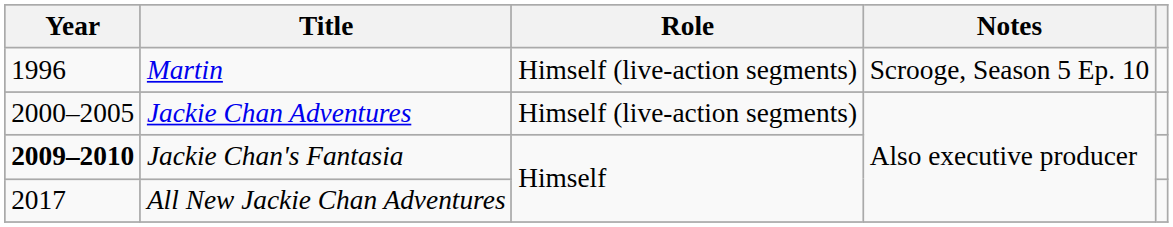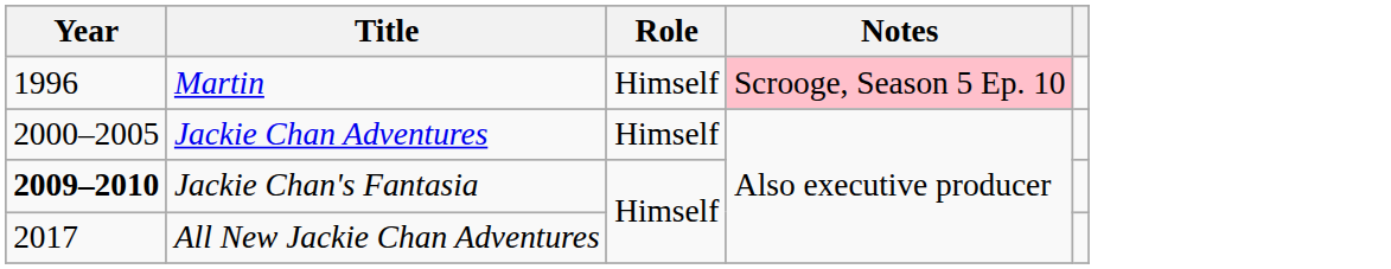Martin | Role: Himself (live-action segments) -> Himself
Martin | Notes: no background -> pink background
Jackie Chan Adventures | Role: Himself (live-action segments) -> Himself
